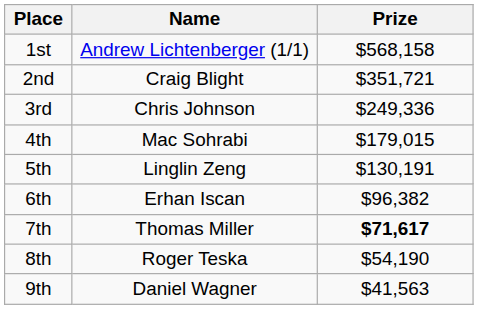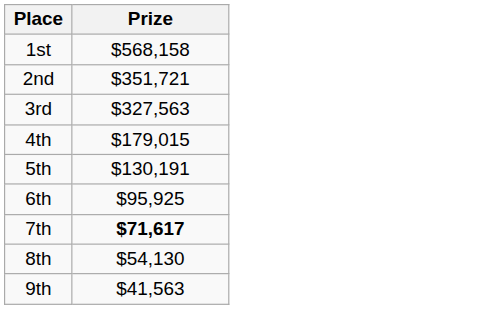- column: Name | Andrew Lichtenberger (1/1) | Craig Blight | Chris Johnson | Mac Sohrabi | Linglin Zeng | Erhan Iscan | Thomas Miller | Roger Teska | Daniel Wagner
3rd | Prize: $249,336 -> $327,563
6th | Prize: $96,382 -> $95,925
8th | Prize: $54,190 -> $54,130
